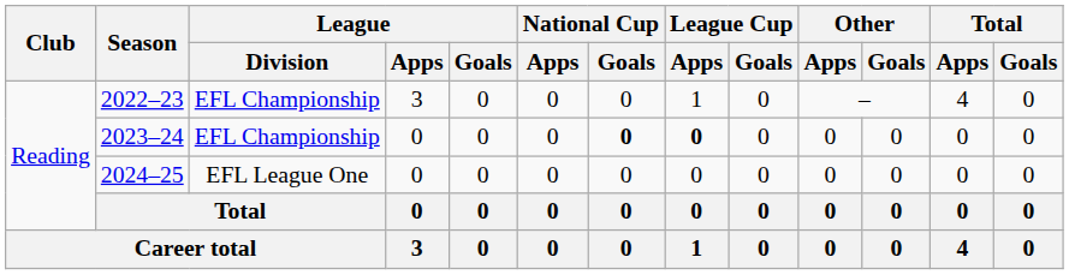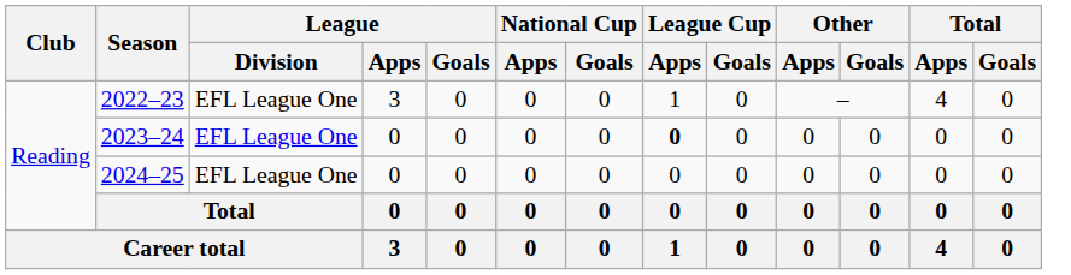2022–23 | League / Division: EFL Championship -> EFL League One
2023–24 | League / Division: EFL Championship -> EFL League One
2023–24 | National Cup / Goals: bold -> normal
